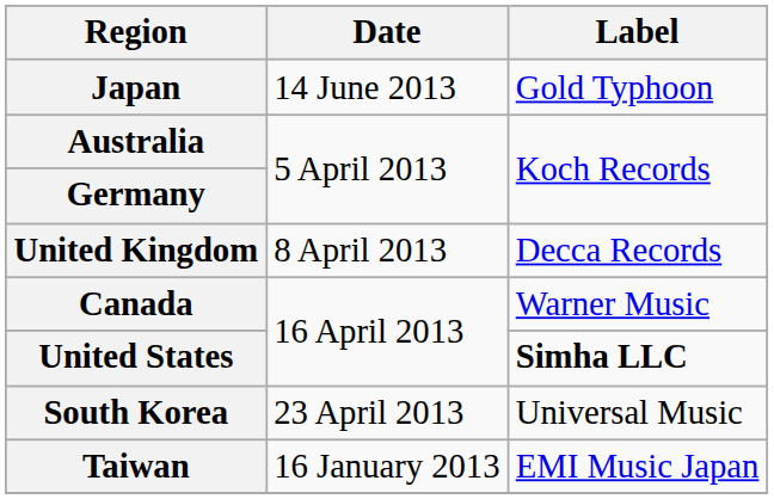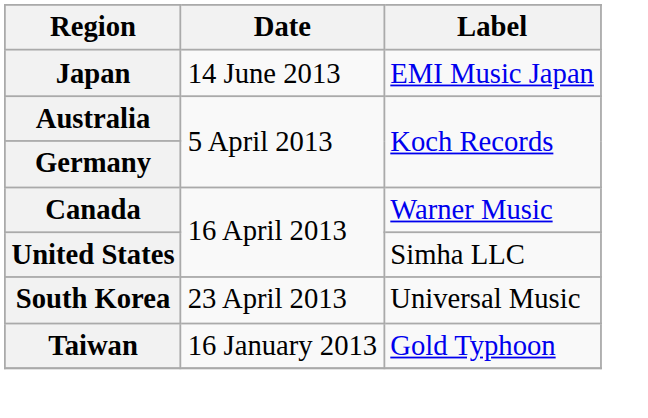Japan | Label: Gold Typhoon -> EMI Music Japan
- row: United Kingdom | 8 April 2013 | Decca Records
United States | Label: bold -> normal
Taiwan | Label: EMI Music Japan -> Gold Typhoon
